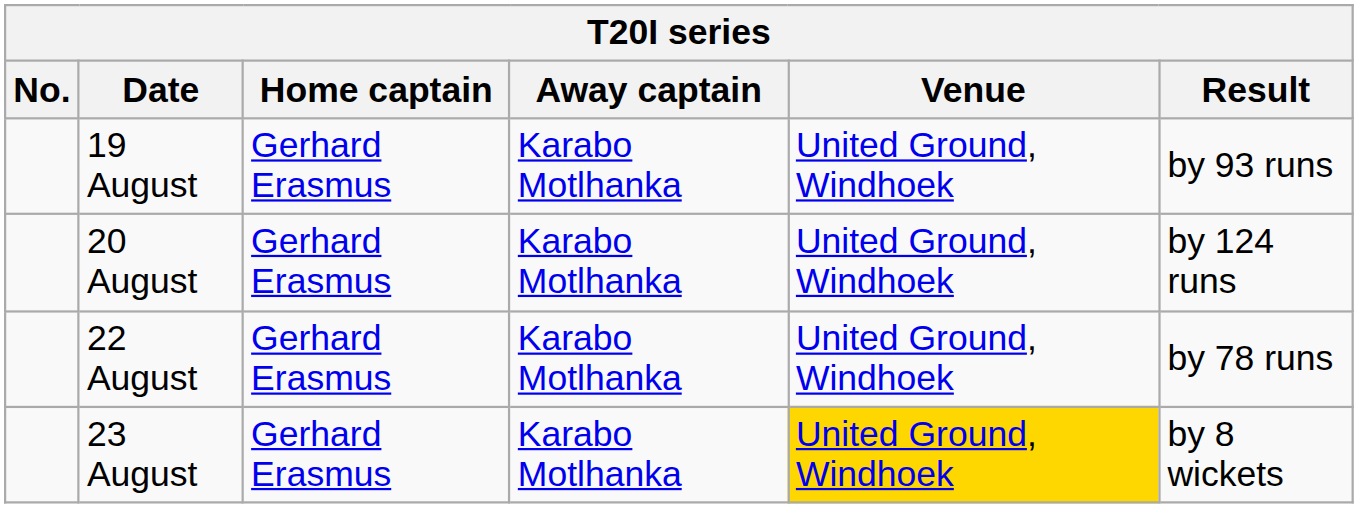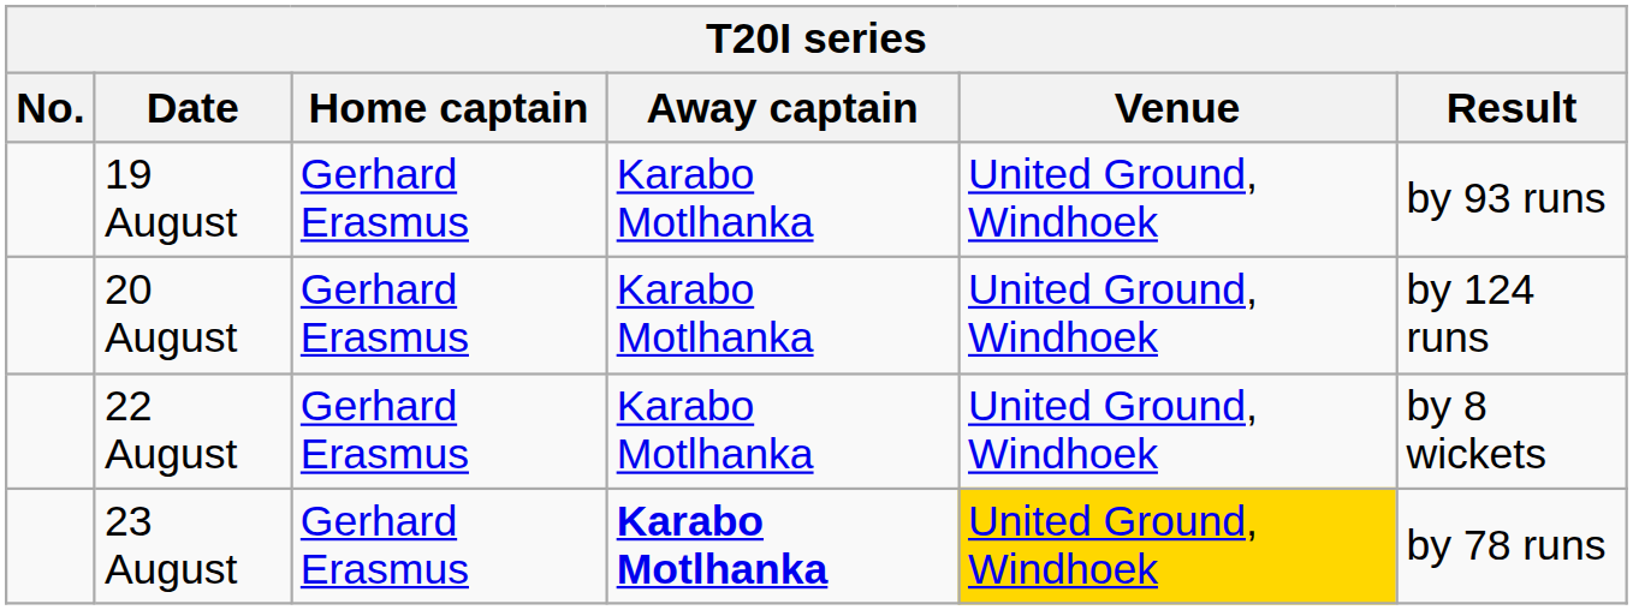22 August | Result: by 78 runs -> by 8 wickets
23 August | Away captain: normal -> bold
23 August | Result: by 8 wickets -> by 78 runs
